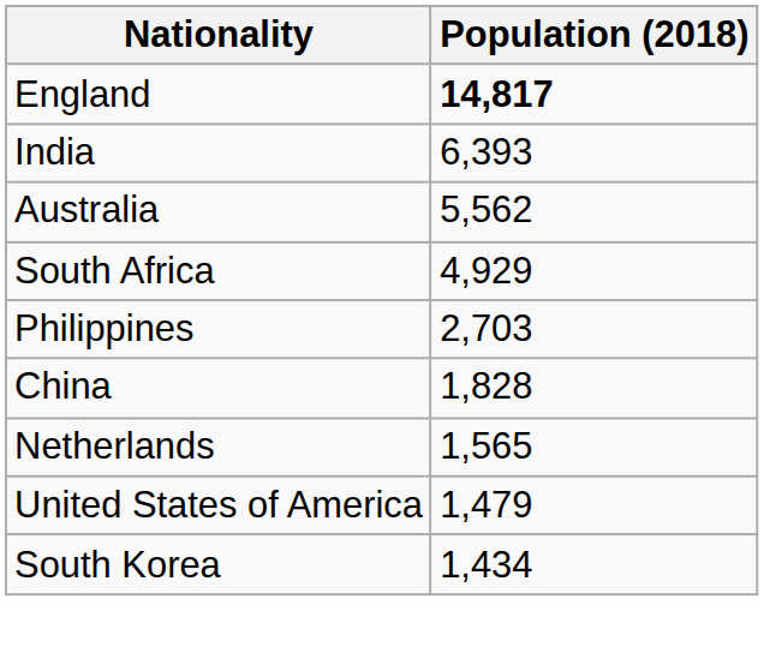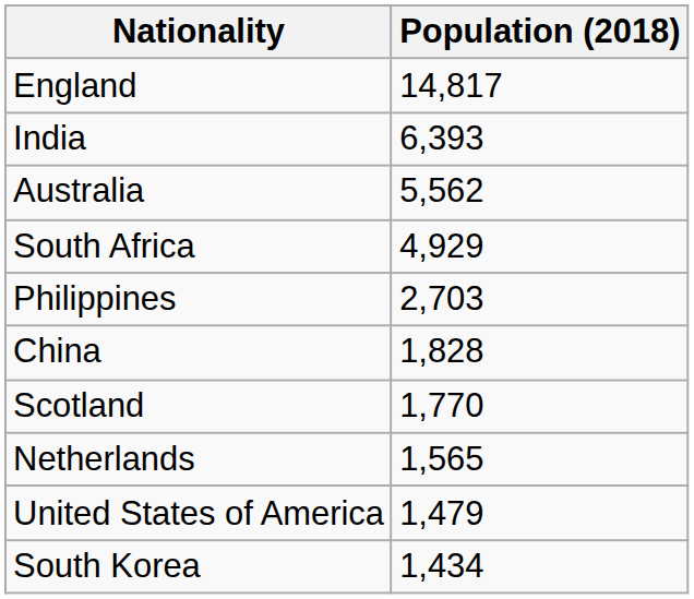England | Population (2018): bold -> normal
+ row: Scotland | 1,770
